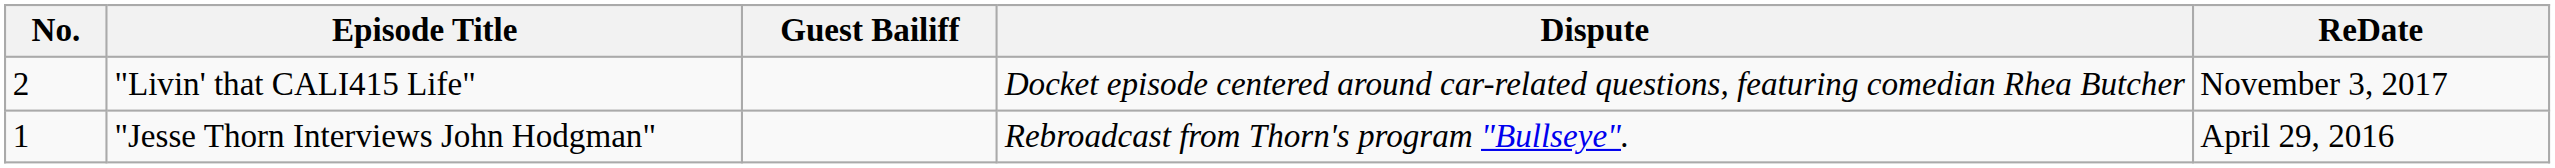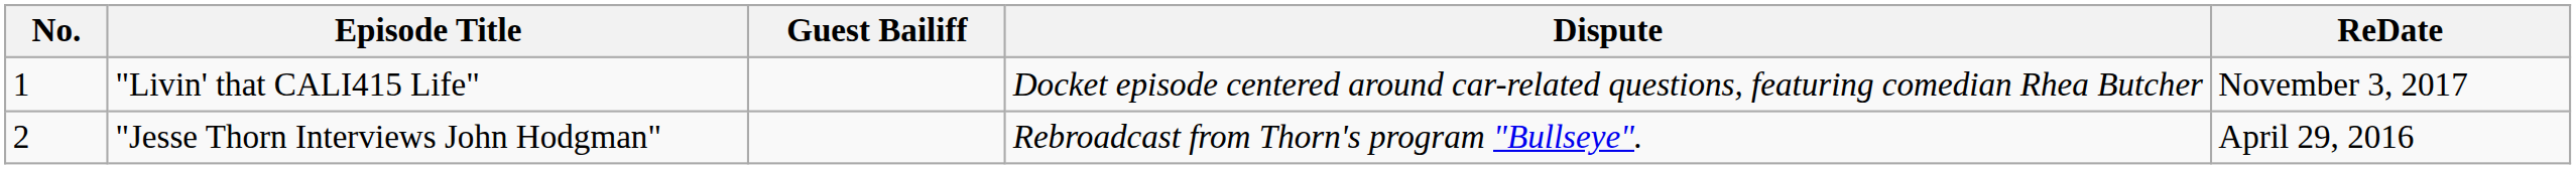"Livin' that CALI415 Life" | No.: 2 -> 1
"Jesse Thorn Interviews John Hodgman" | No.: 1 -> 2
